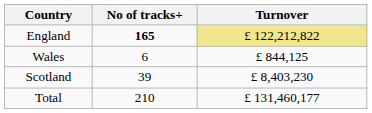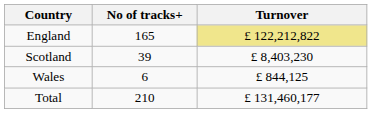England | No of tracks+: bold -> normal
rows swapped: Wales <-> Scotland
